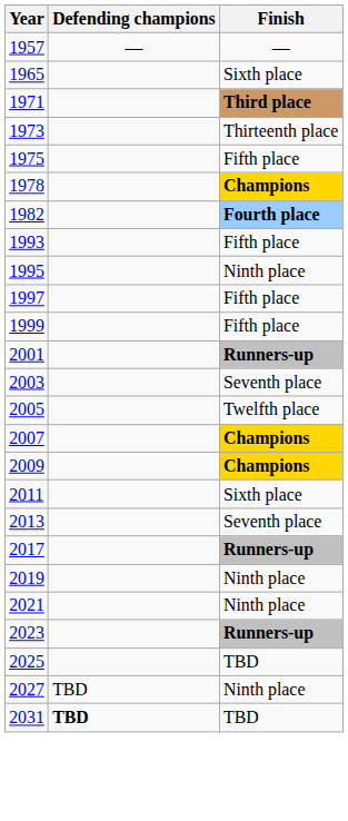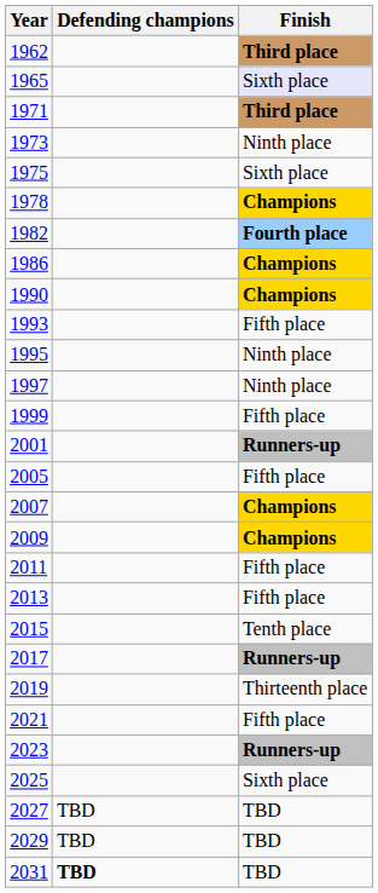- row: 1957 | — | —
+ row: 1962 | Third place
1965 | Finish: no background -> lavender background
1973 | Finish: Thirteenth place -> Ninth place
1975 | Finish: Fifth place -> Sixth place
+ row: 1986 | Champions
+ row: 1990 | Champions
1997 | Finish: Fifth place -> Ninth place
- row: 2003 | Seventh place
2005 | Finish: Twelfth place -> Fifth place
2011 | Finish: Sixth place -> Fifth place
2013 | Finish: Seventh place -> Fifth place
+ row: 2015 | Tenth place
2019 | Finish: Ninth place -> Thirteenth place
2021 | Finish: Ninth place -> Fifth place
2025 | Finish: TBD -> Sixth place
2027 | Finish: Ninth place -> TBD
+ row: 2029 | TBD | TBD
